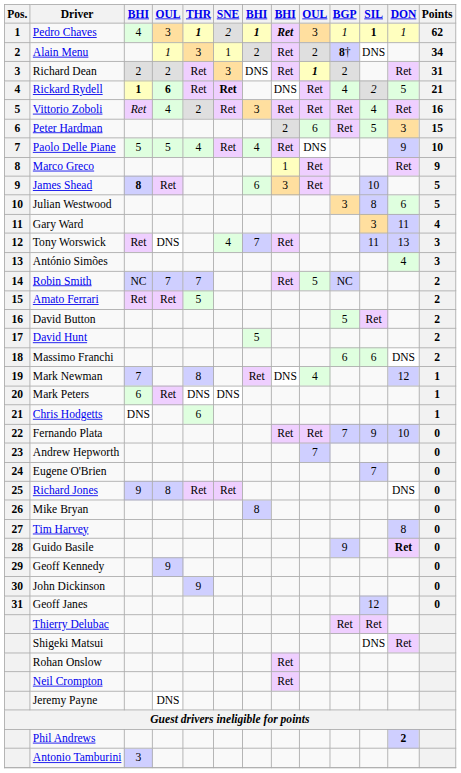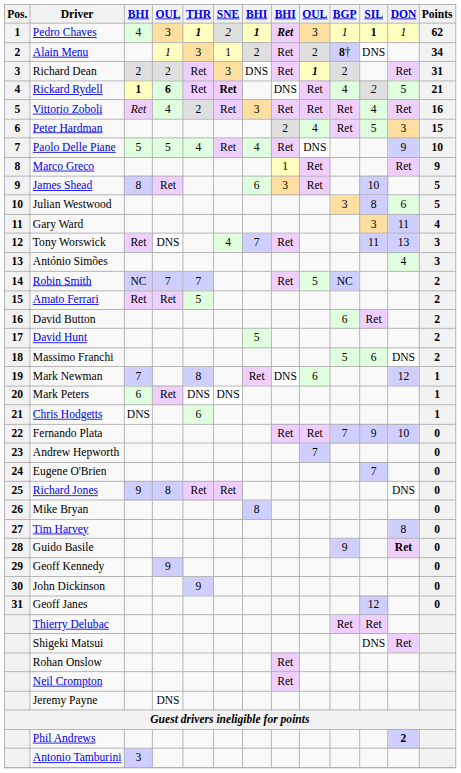Peter Hardman | column 9: 6 -> 4
James Shead | column 3: bold -> normal
David Button | BGP: 5 -> 6
Massimo Franchi | BGP: 6 -> 5
Mark Newman | column 9: 4 -> 6
